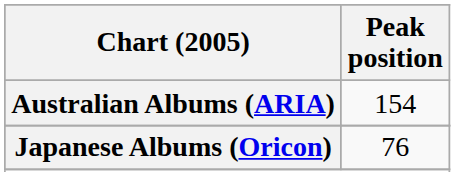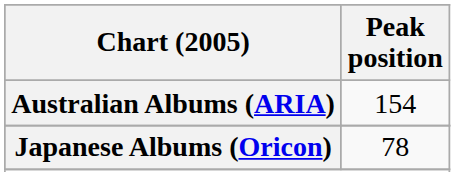Japanese Albums (Oricon) | Peak position: 76 -> 78
